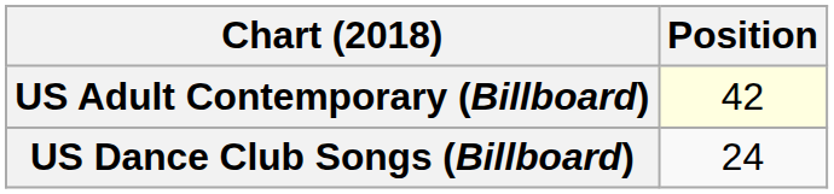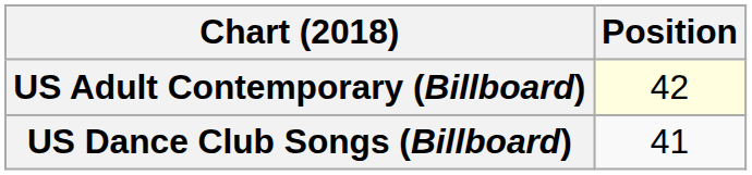US Dance Club Songs (Billboard) | Position: 24 -> 41
